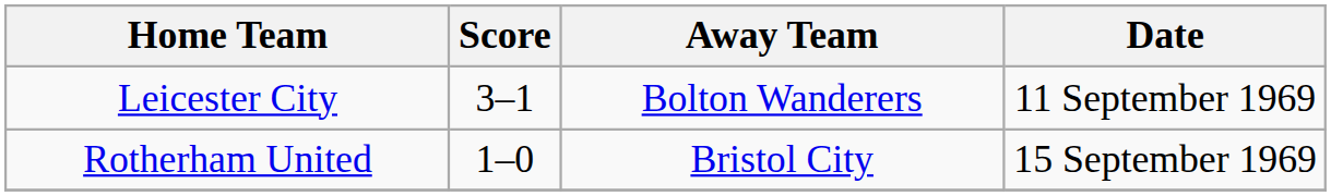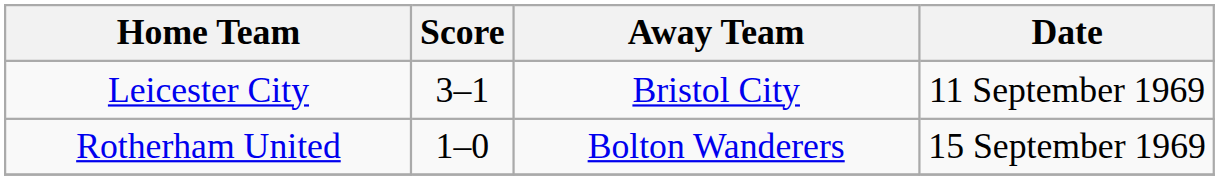Leicester City | Away Team: Bolton Wanderers -> Bristol City
Rotherham United | Away Team: Bristol City -> Bolton Wanderers
